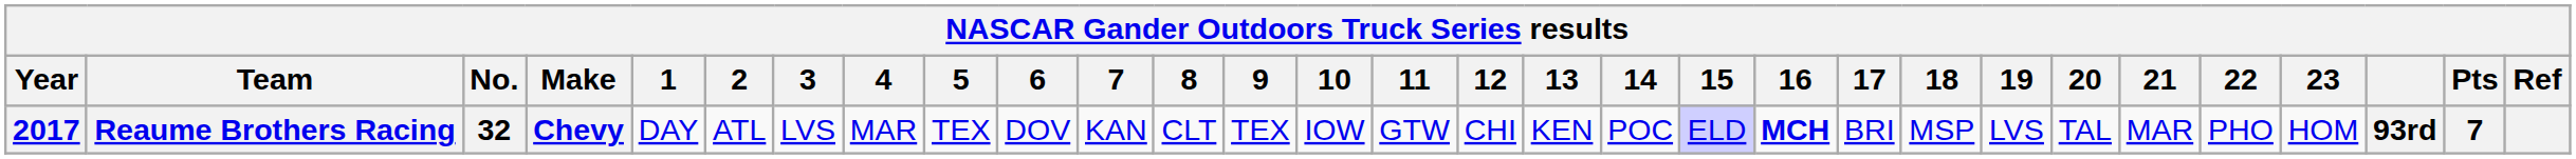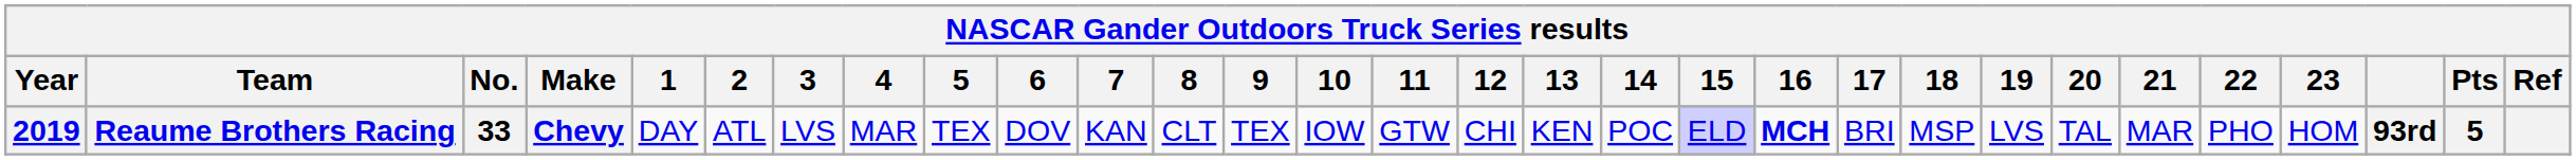Reaume Brothers Racing | Year: 2017 -> 2019
Reaume Brothers Racing | No.: 32 -> 33
Reaume Brothers Racing | Pts: 7 -> 5
